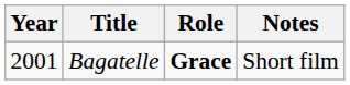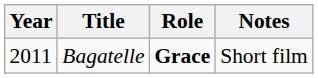Bagatelle | Year: 2001 -> 2011
